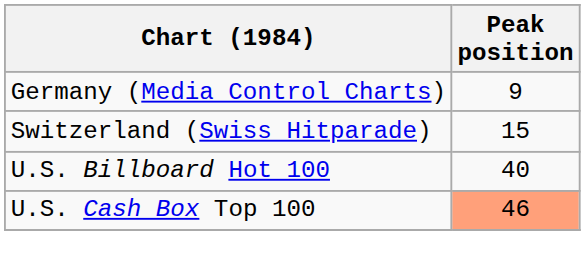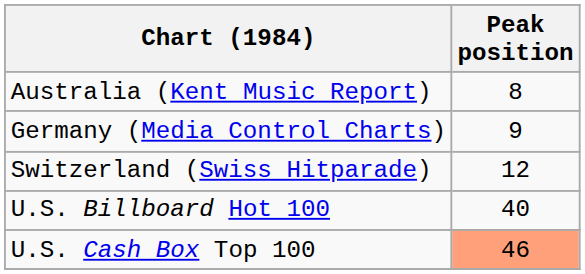+ row: Australia (Kent Music Report) | 8
Switzerland (Swiss Hitparade) | Peak position: 15 -> 12
